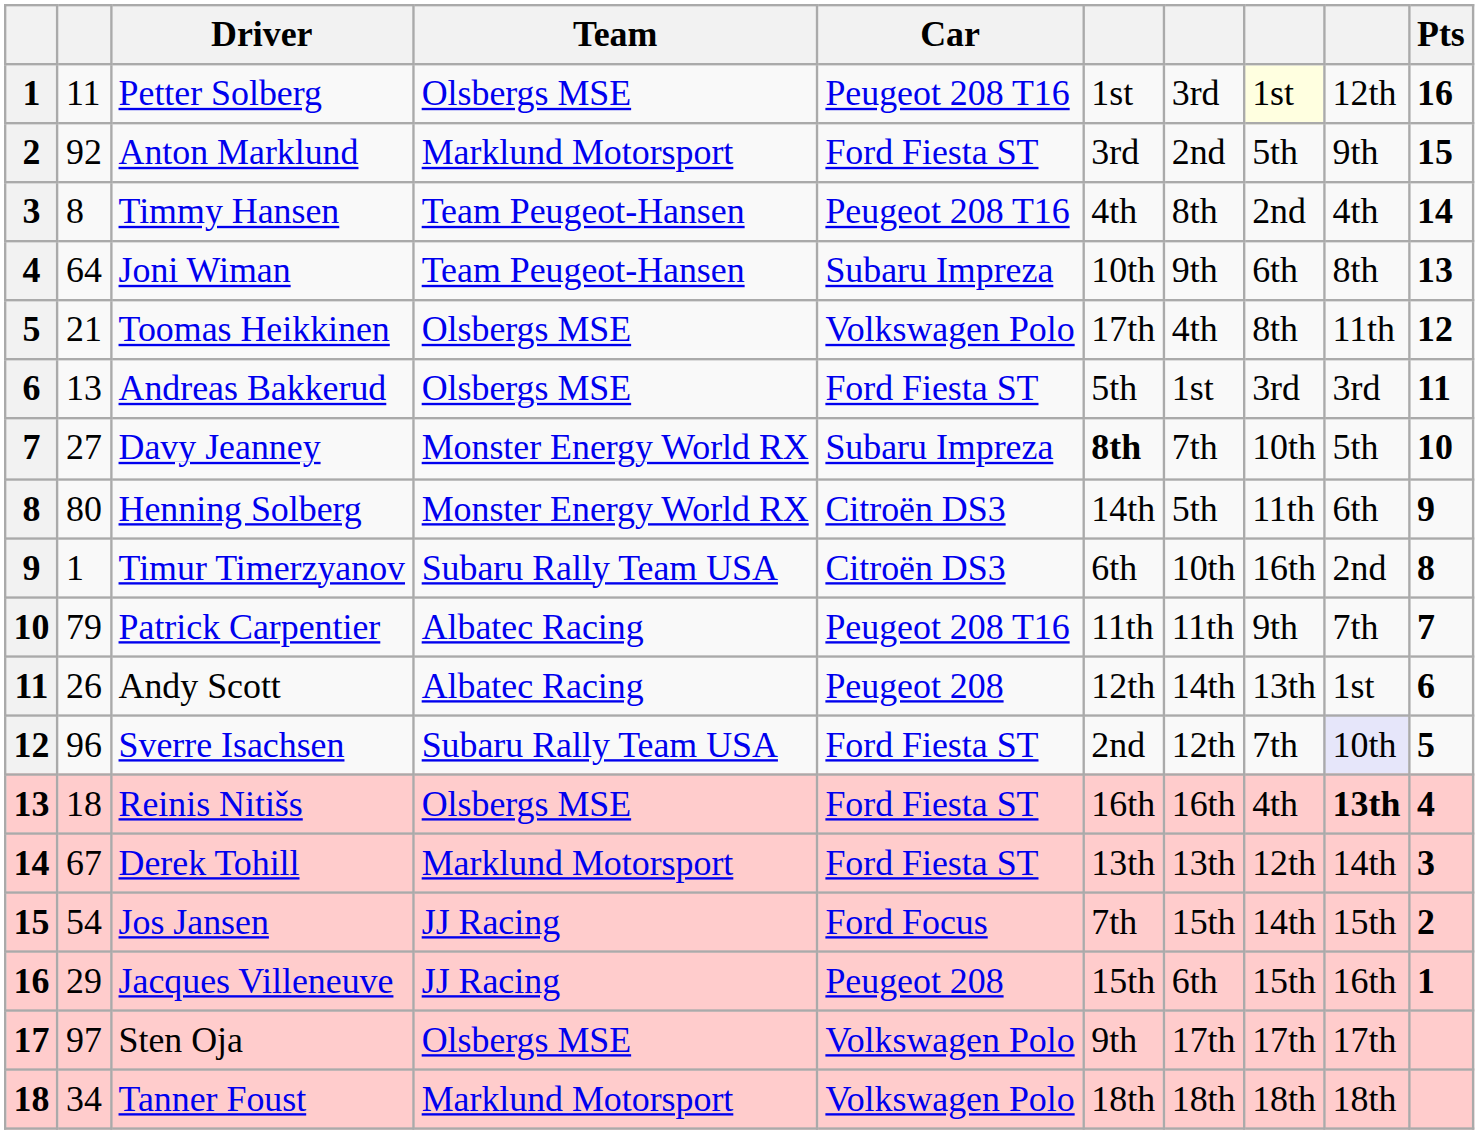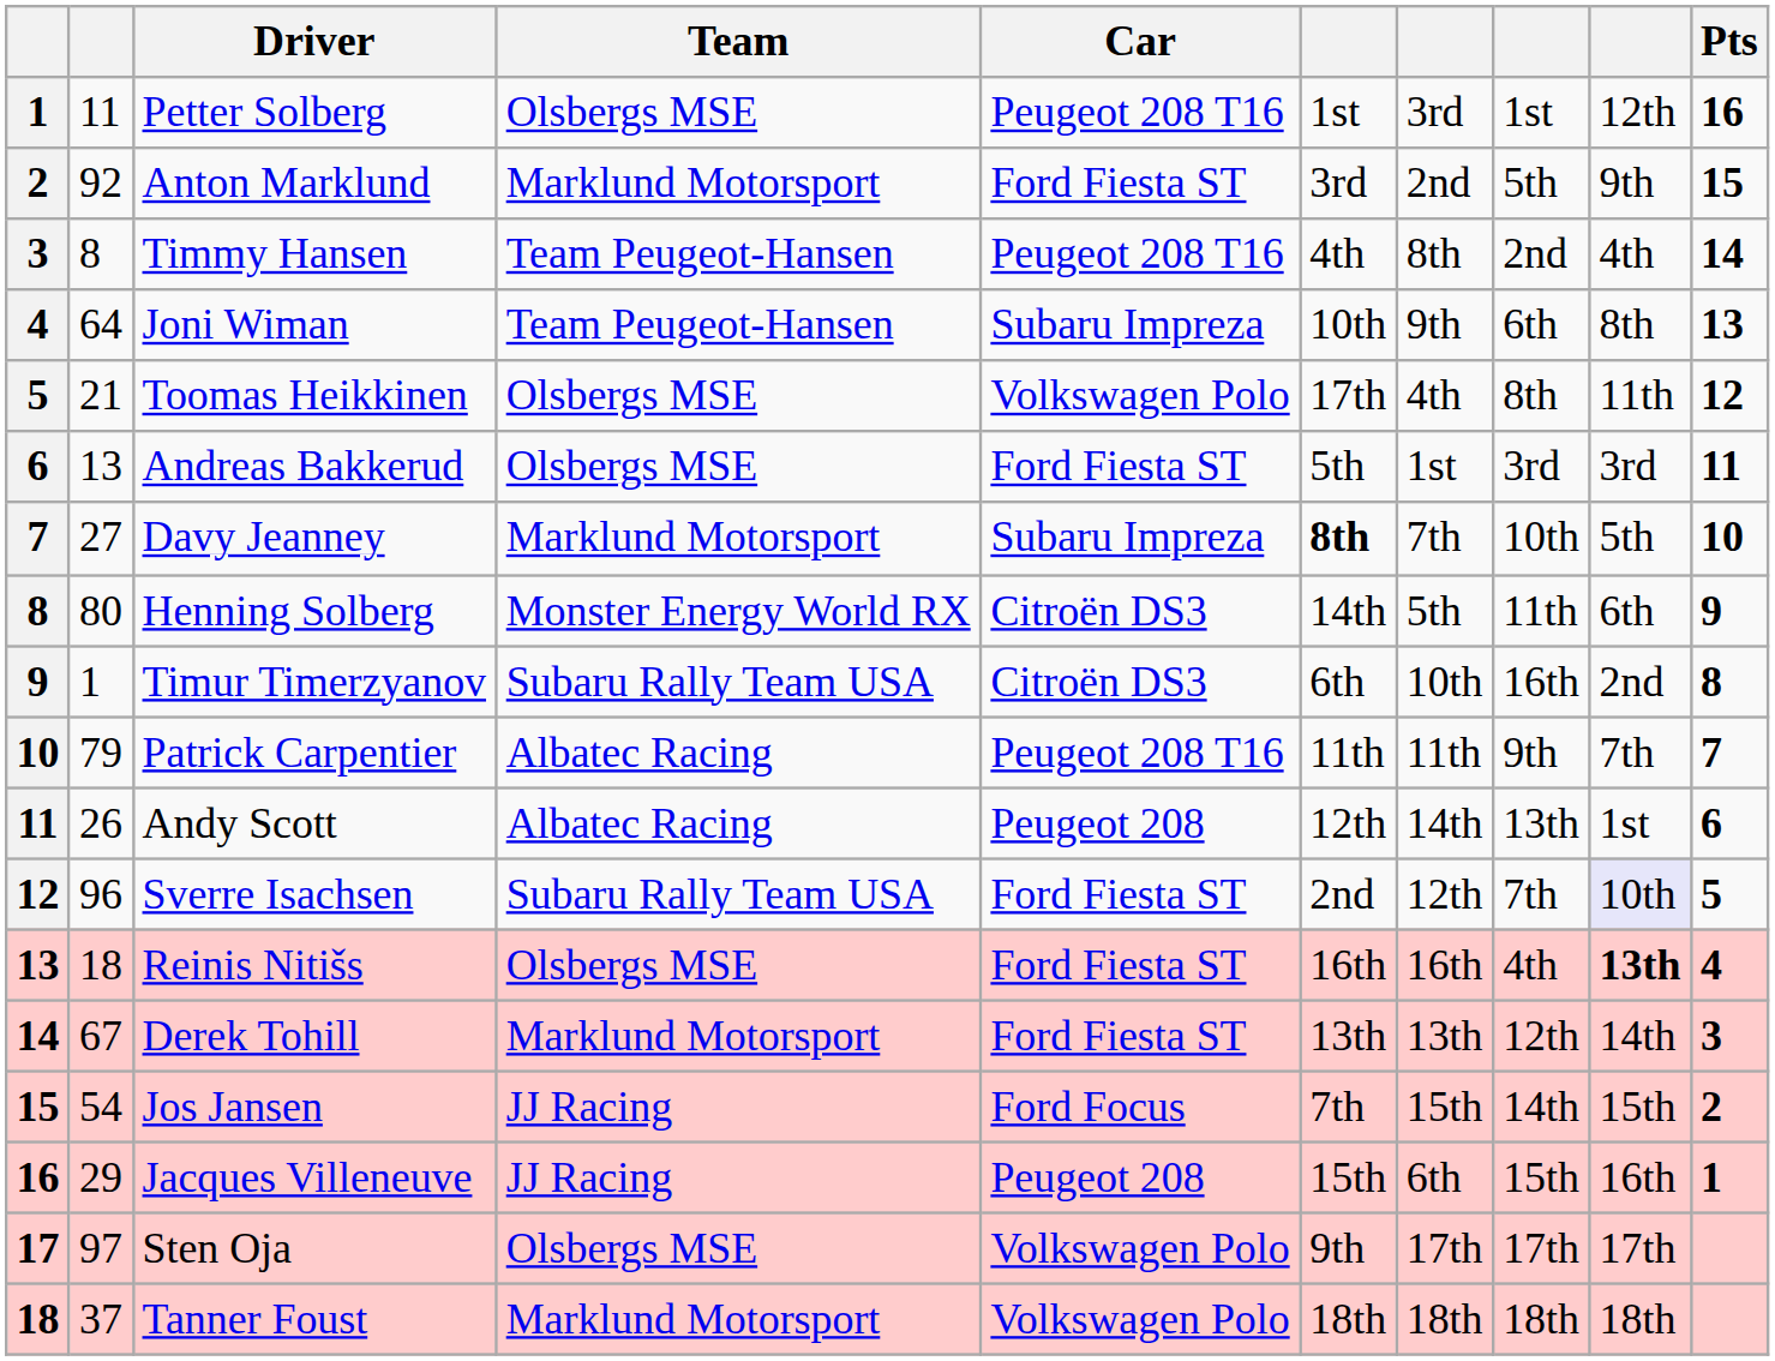Petter Solberg | column 8: lightyellow background -> no background
Davy Jeanney | Team: Monster Energy World RX -> Marklund Motorsport
Tanner Foust | column 2: 34 -> 37
